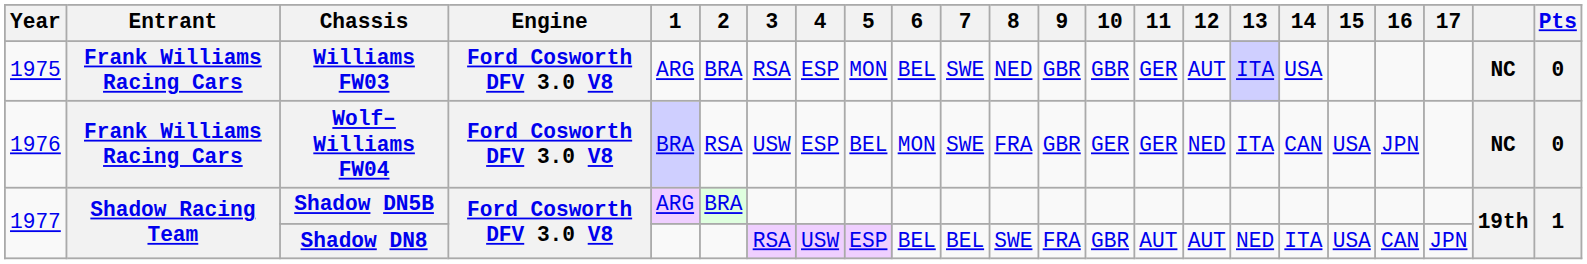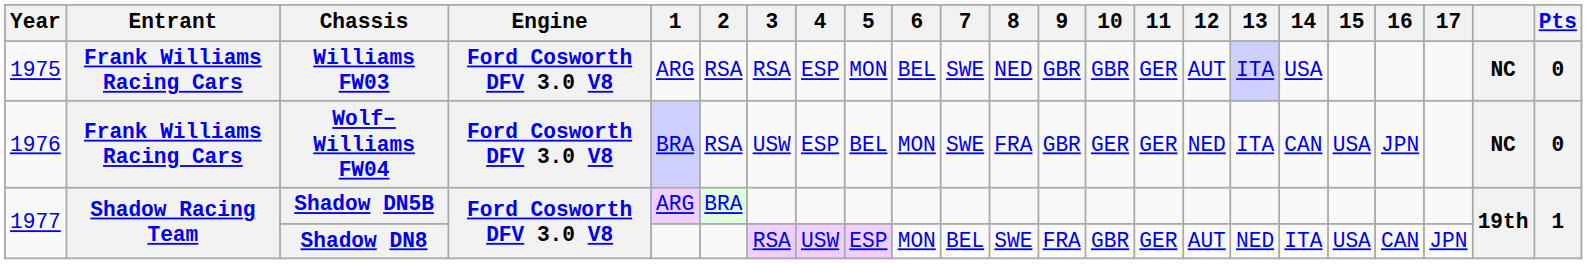Williams FW03 | 2: BRA -> RSA
Shadow DN8 | 6: BEL -> MON
Shadow DN8 | 11: AUT -> GER
